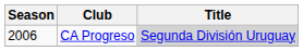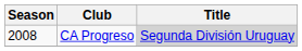CA Progreso | Season: 2006 -> 2008
